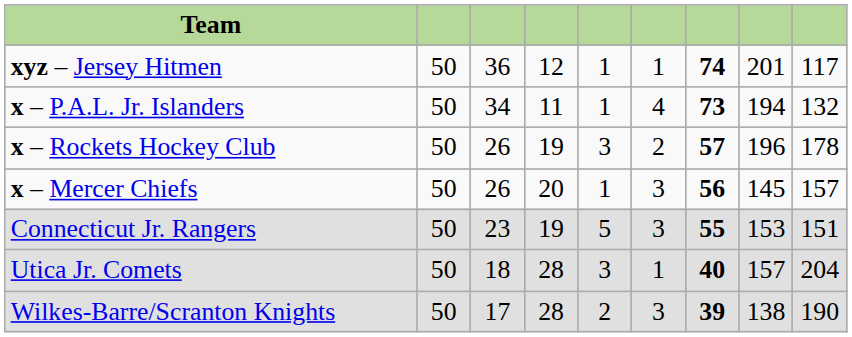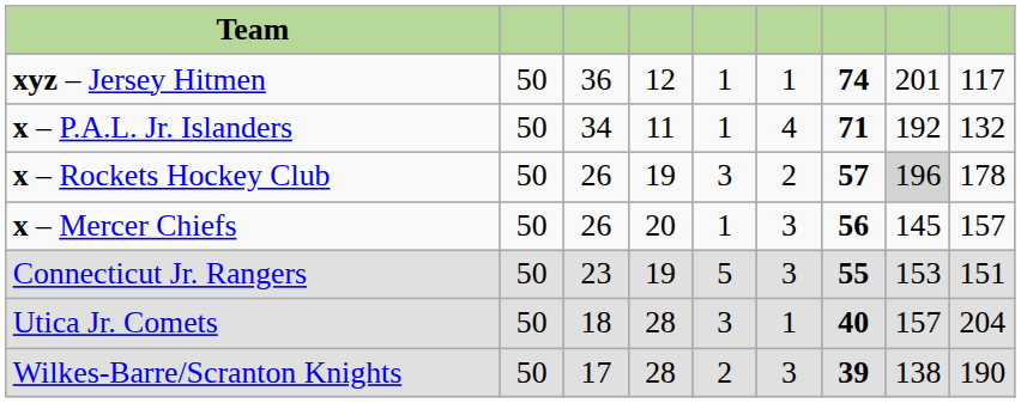x – P.A.L. Jr. Islanders | column 7: 73 -> 71
x – P.A.L. Jr. Islanders | column 8: 194 -> 192
x – Rockets Hockey Club | column 8: no background -> lightgrey background
